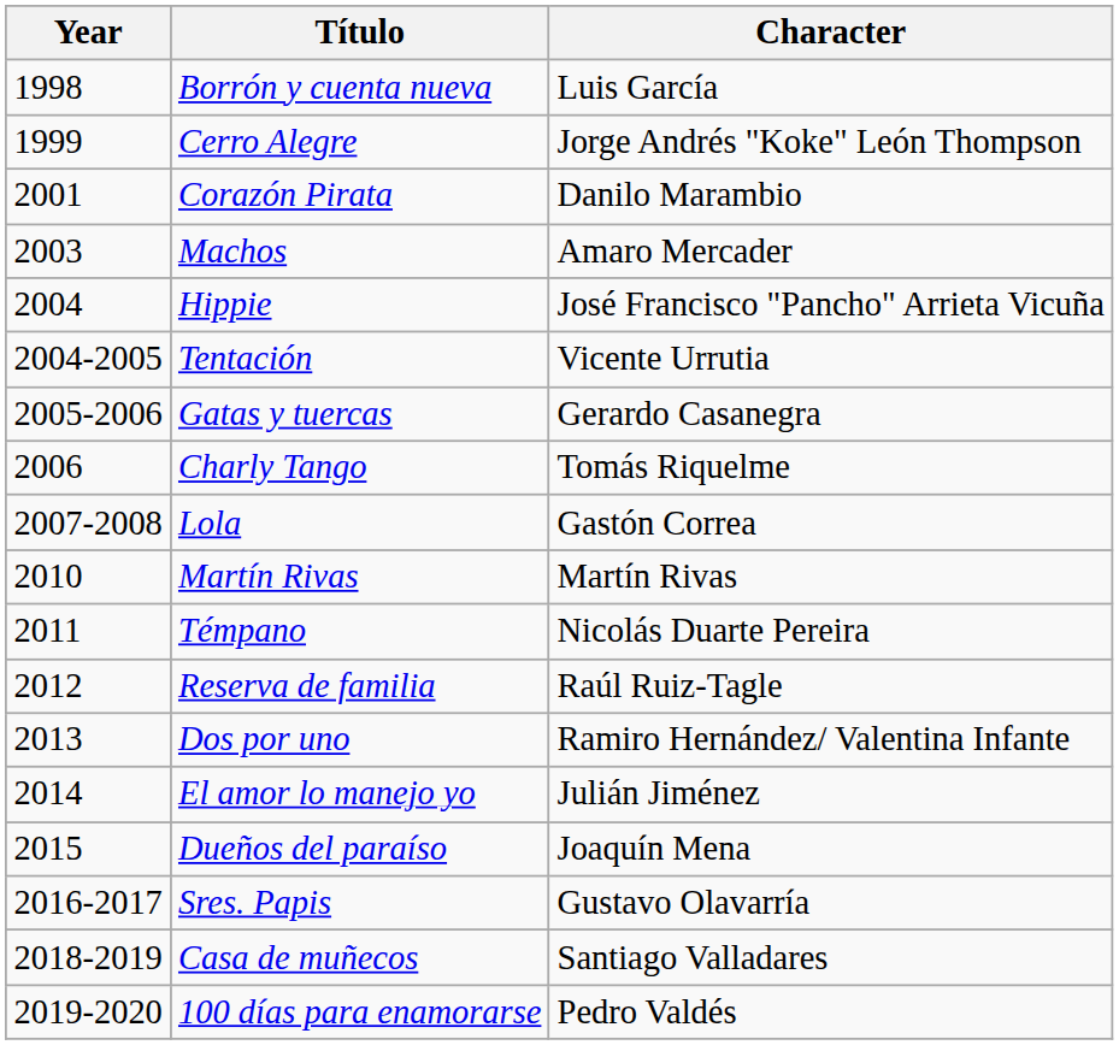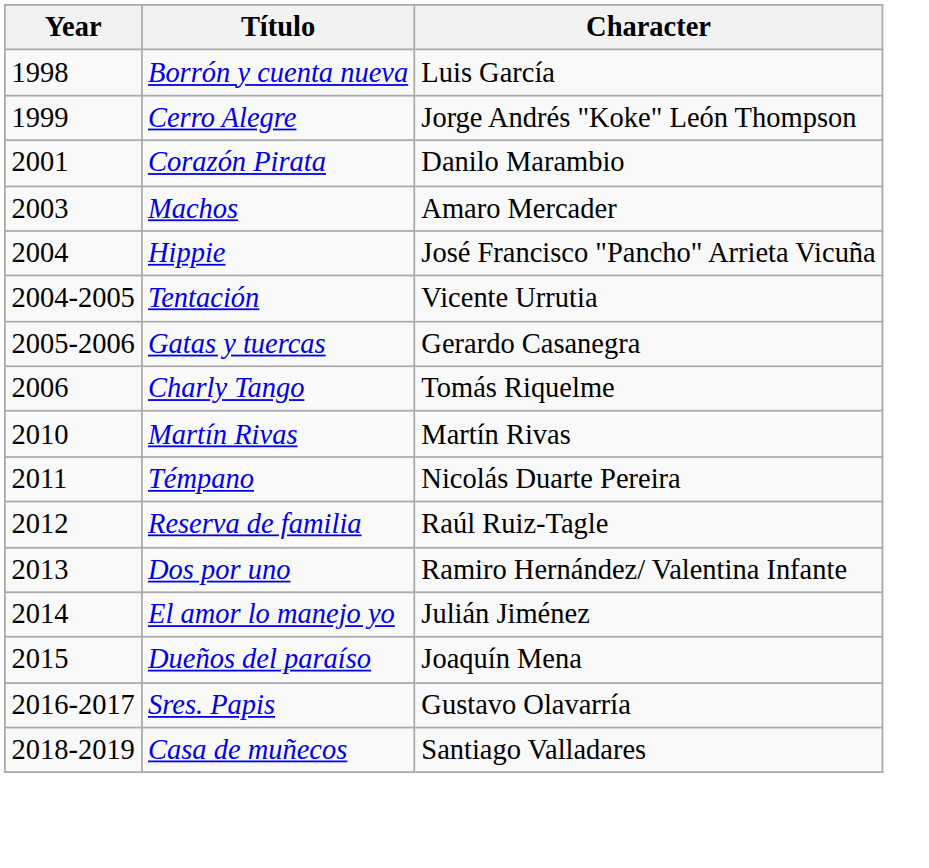- row: 2007-2008 | Lola | Gastón Correa
- row: 2019-2020 | 100 días para enamorarse | Pedro Valdés
